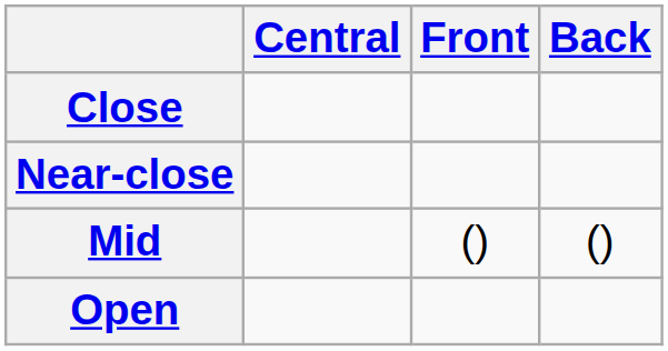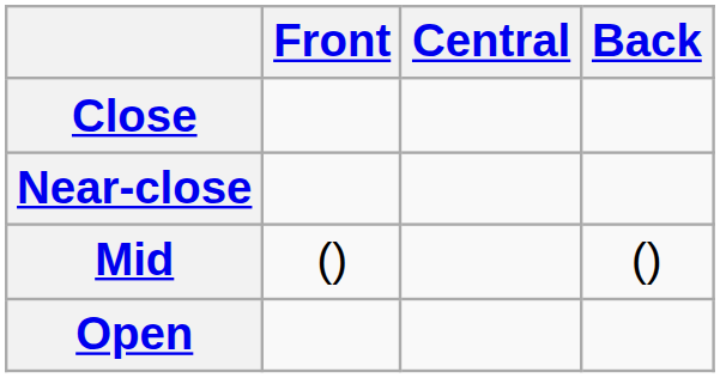columns swapped: Front <-> Central
